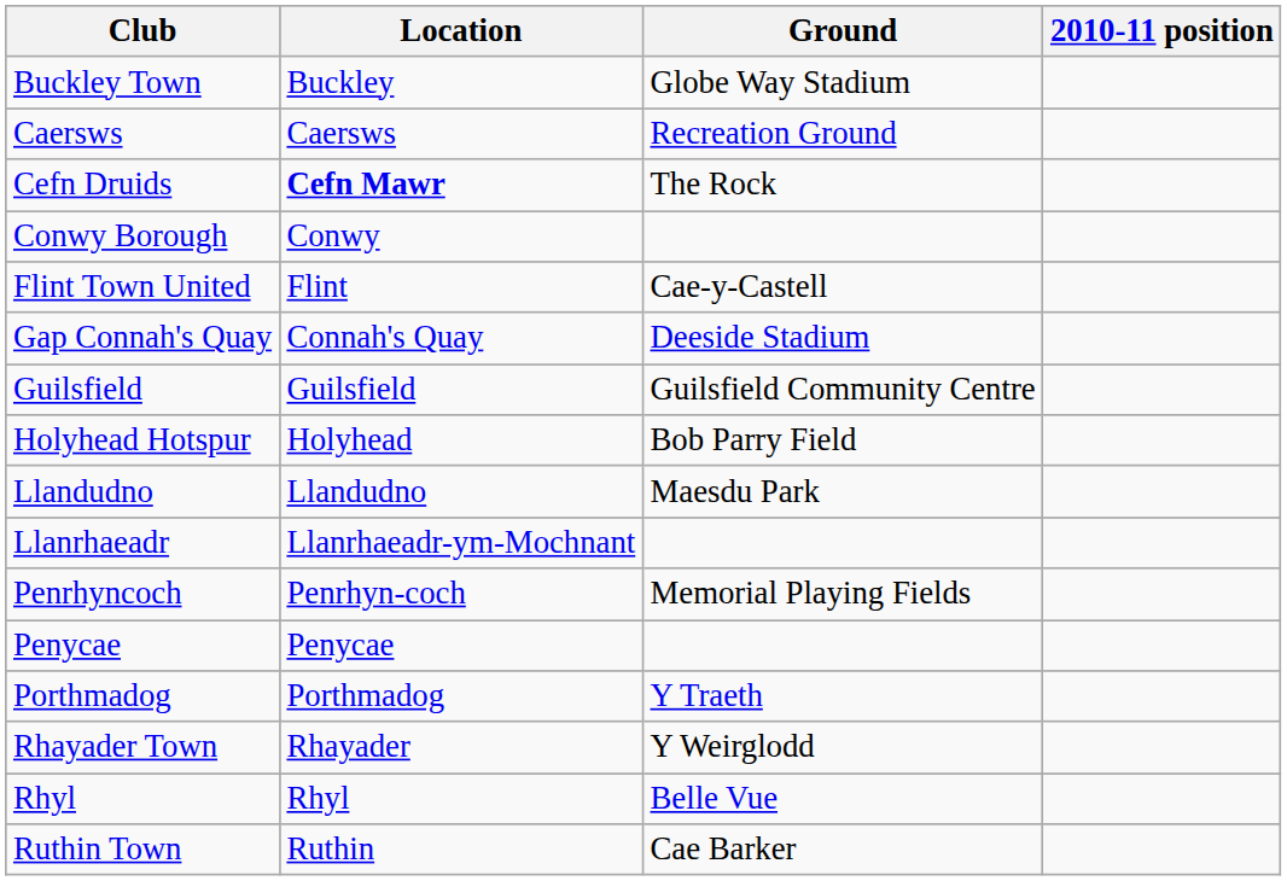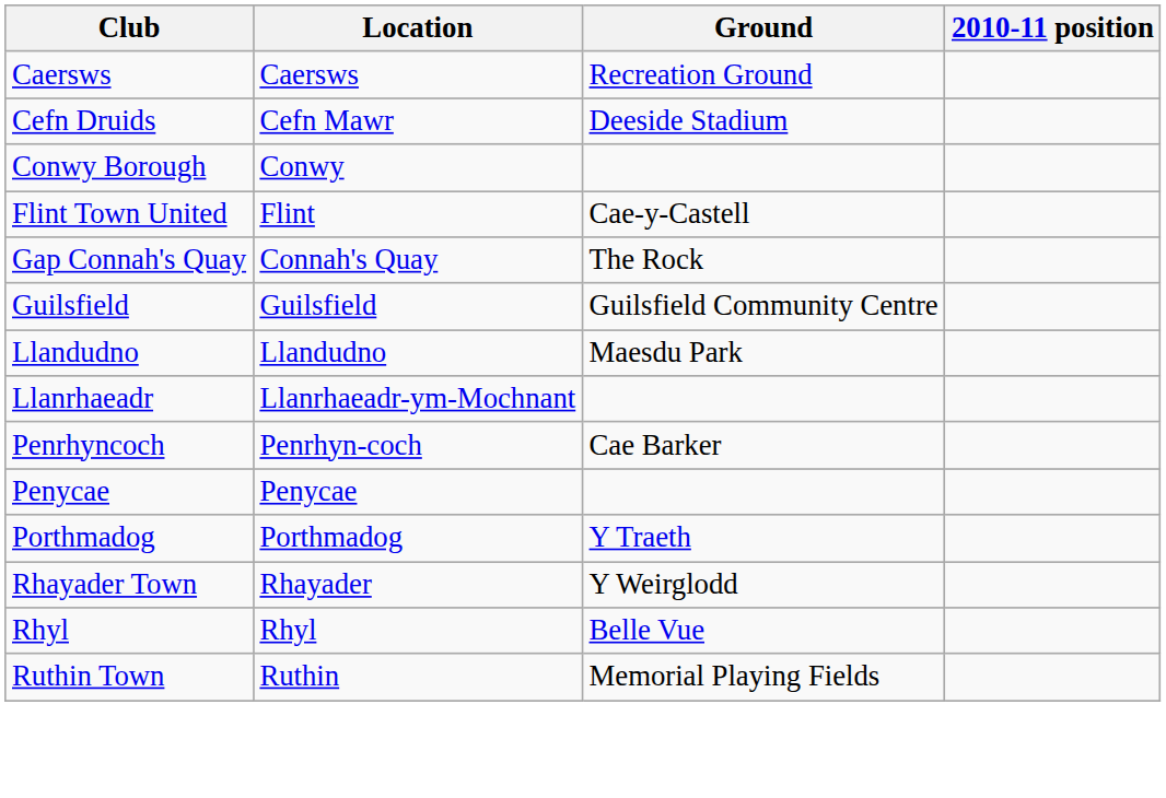- row: Buckley Town | Buckley | Globe Way Stadium
Cefn Druids | Location: bold -> normal
Cefn Druids | Ground: The Rock -> Deeside Stadium
Gap Connah's Quay | Ground: Deeside Stadium -> The Rock
- row: Holyhead Hotspur | Holyhead | Bob Parry Field
Penrhyncoch | Ground: Memorial Playing Fields -> Cae Barker
Ruthin Town | Ground: Cae Barker -> Memorial Playing Fields
